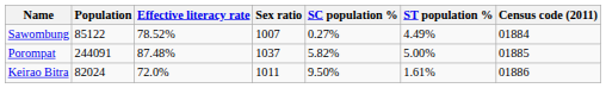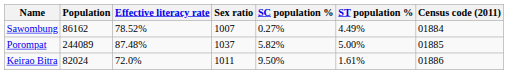Sawombung | Population: 85122 -> 86162
Porompat | Population: 244091 -> 244089
